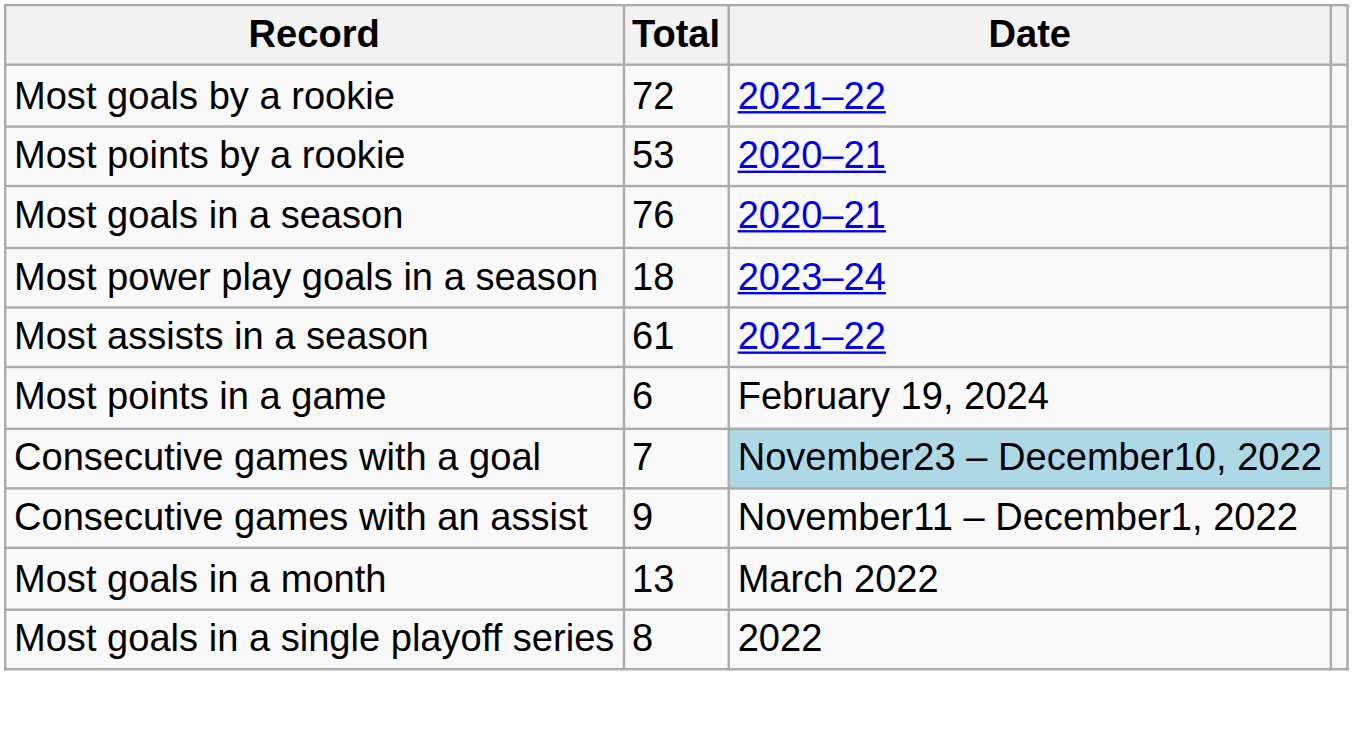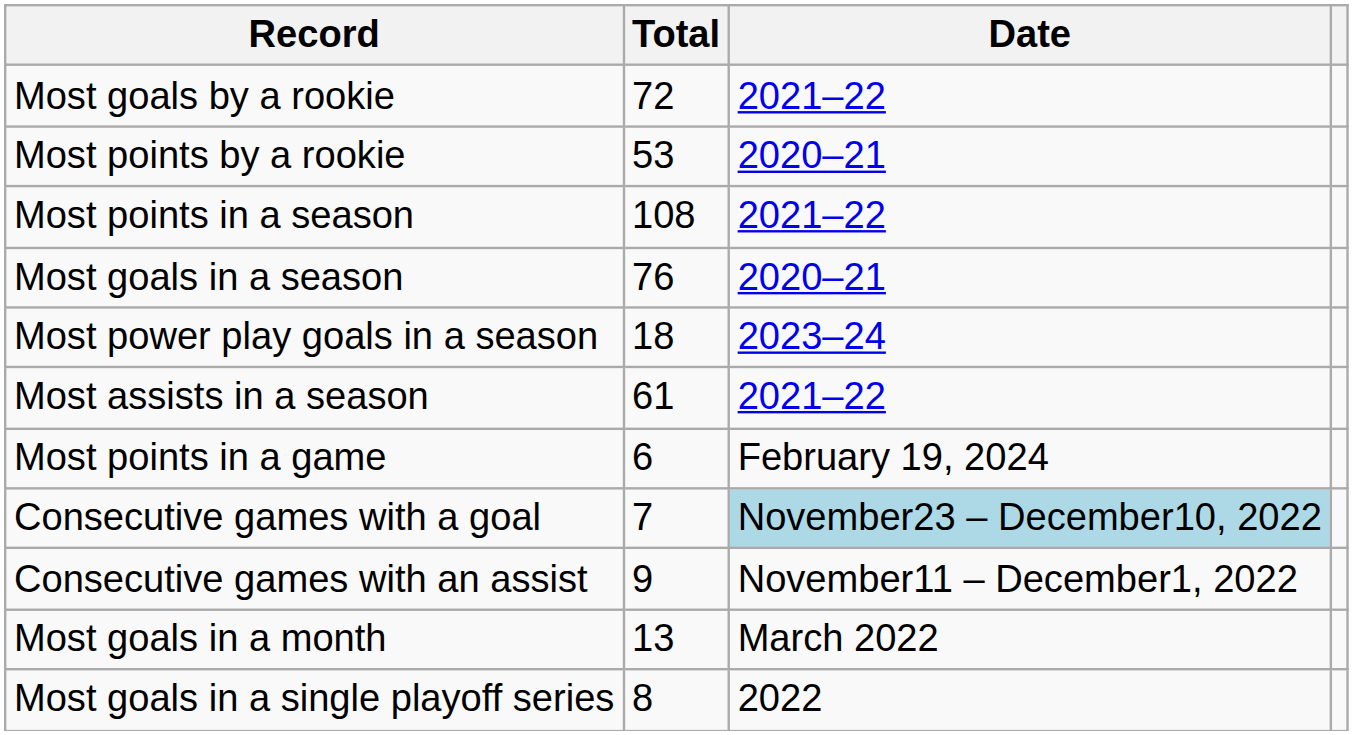+ row: Most points in a season | 108 | 2021–22
